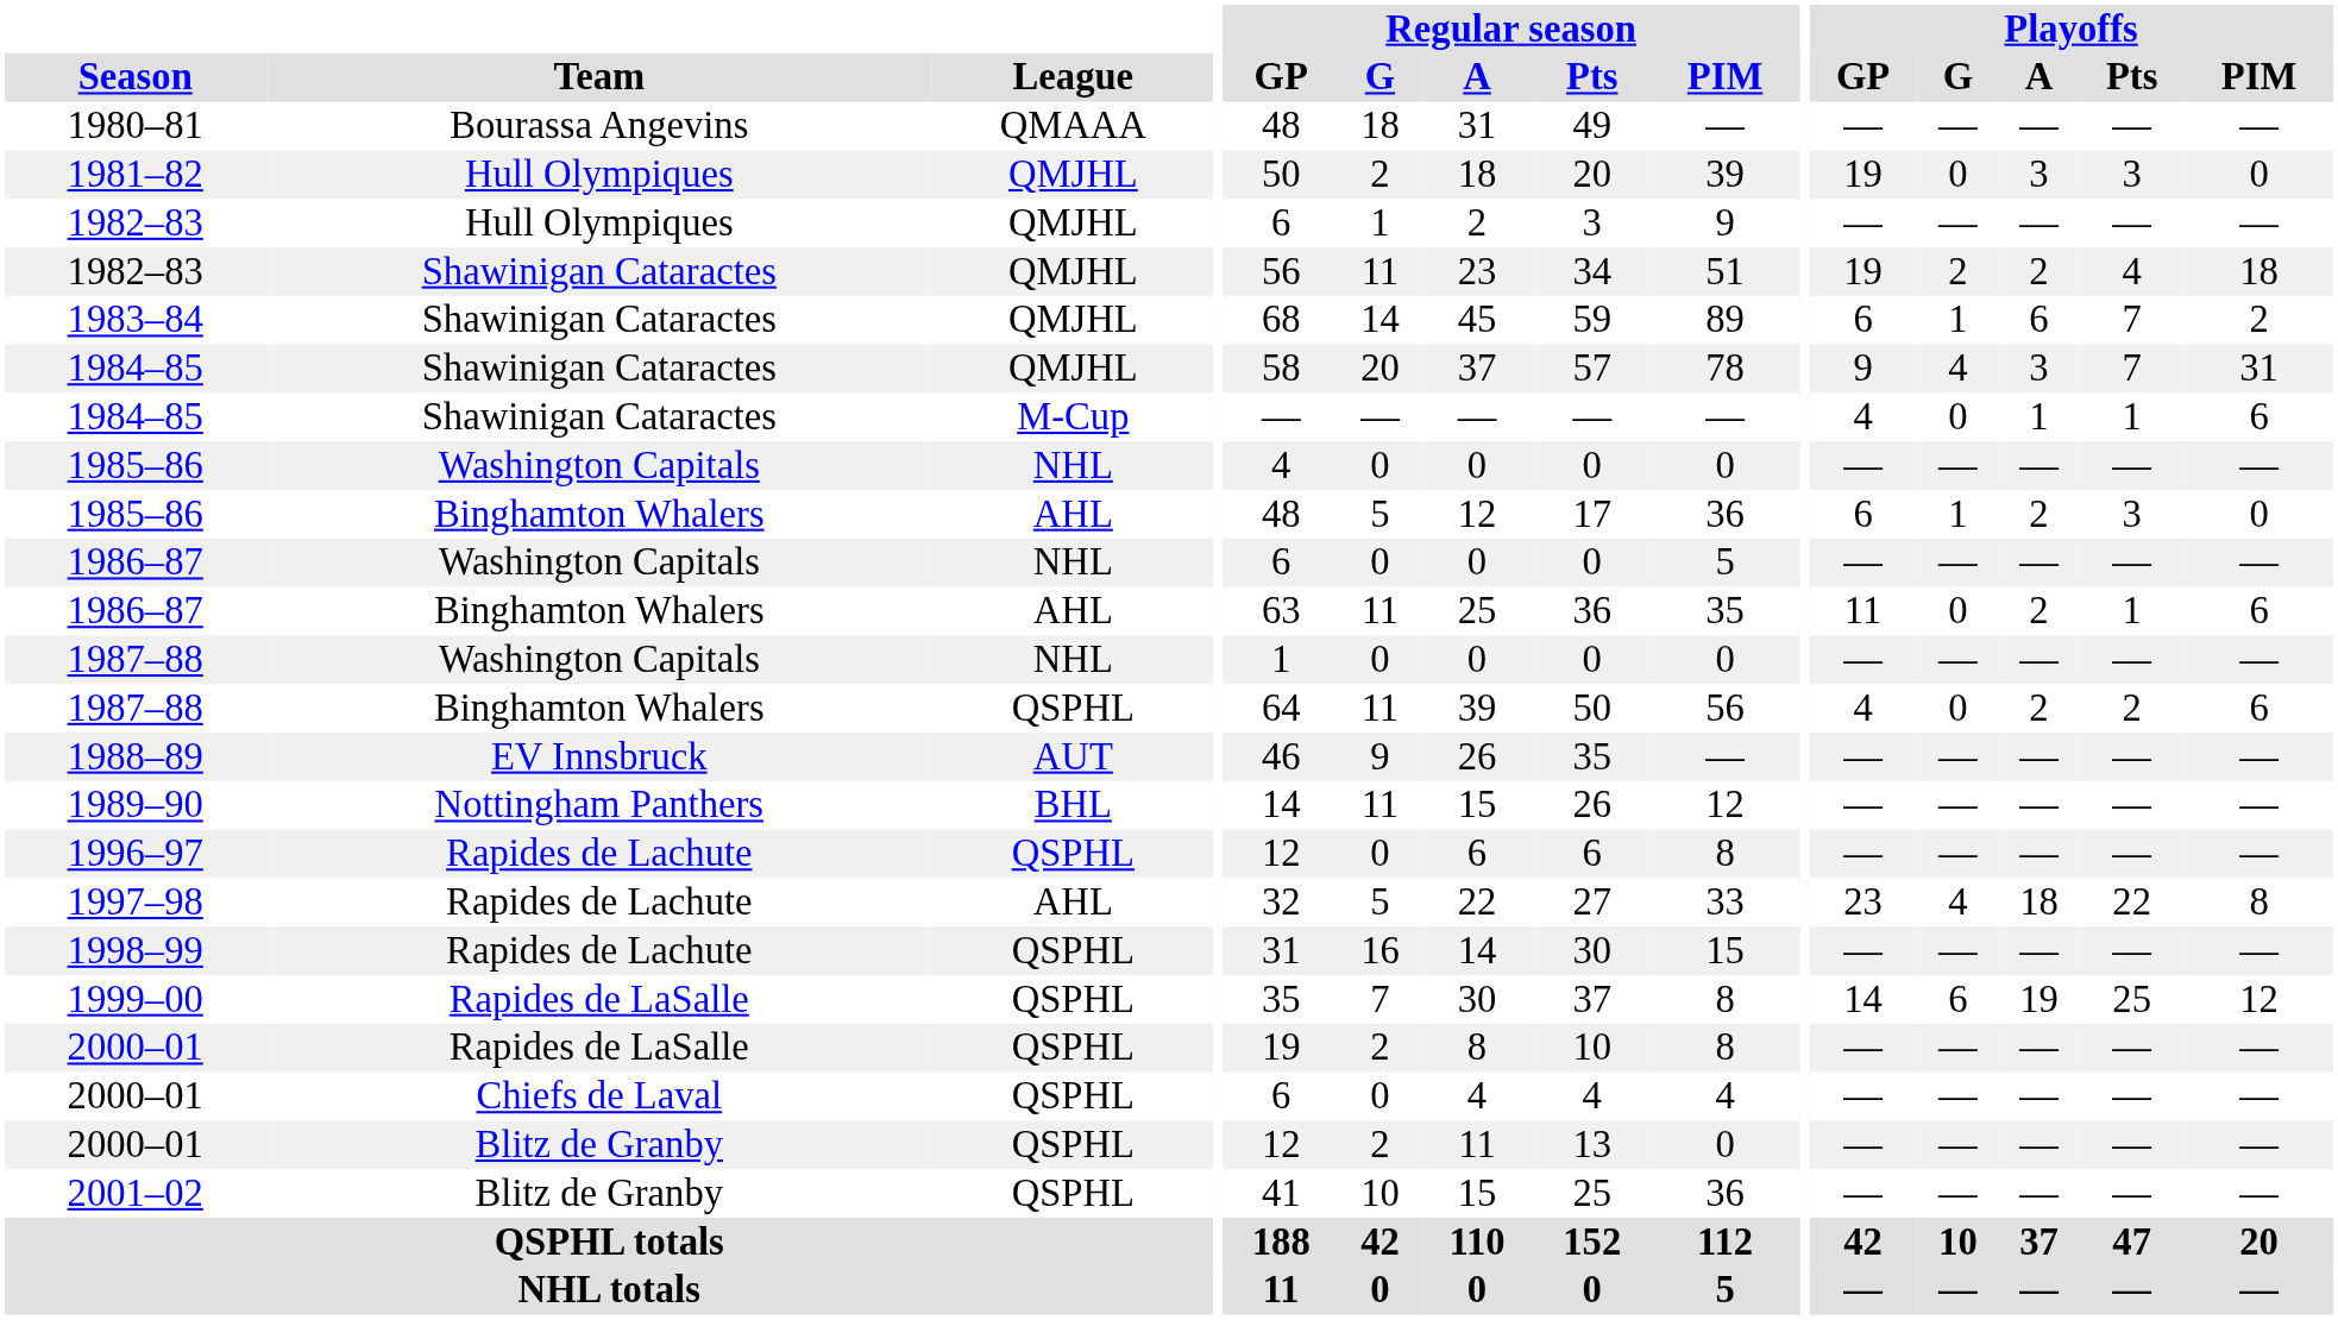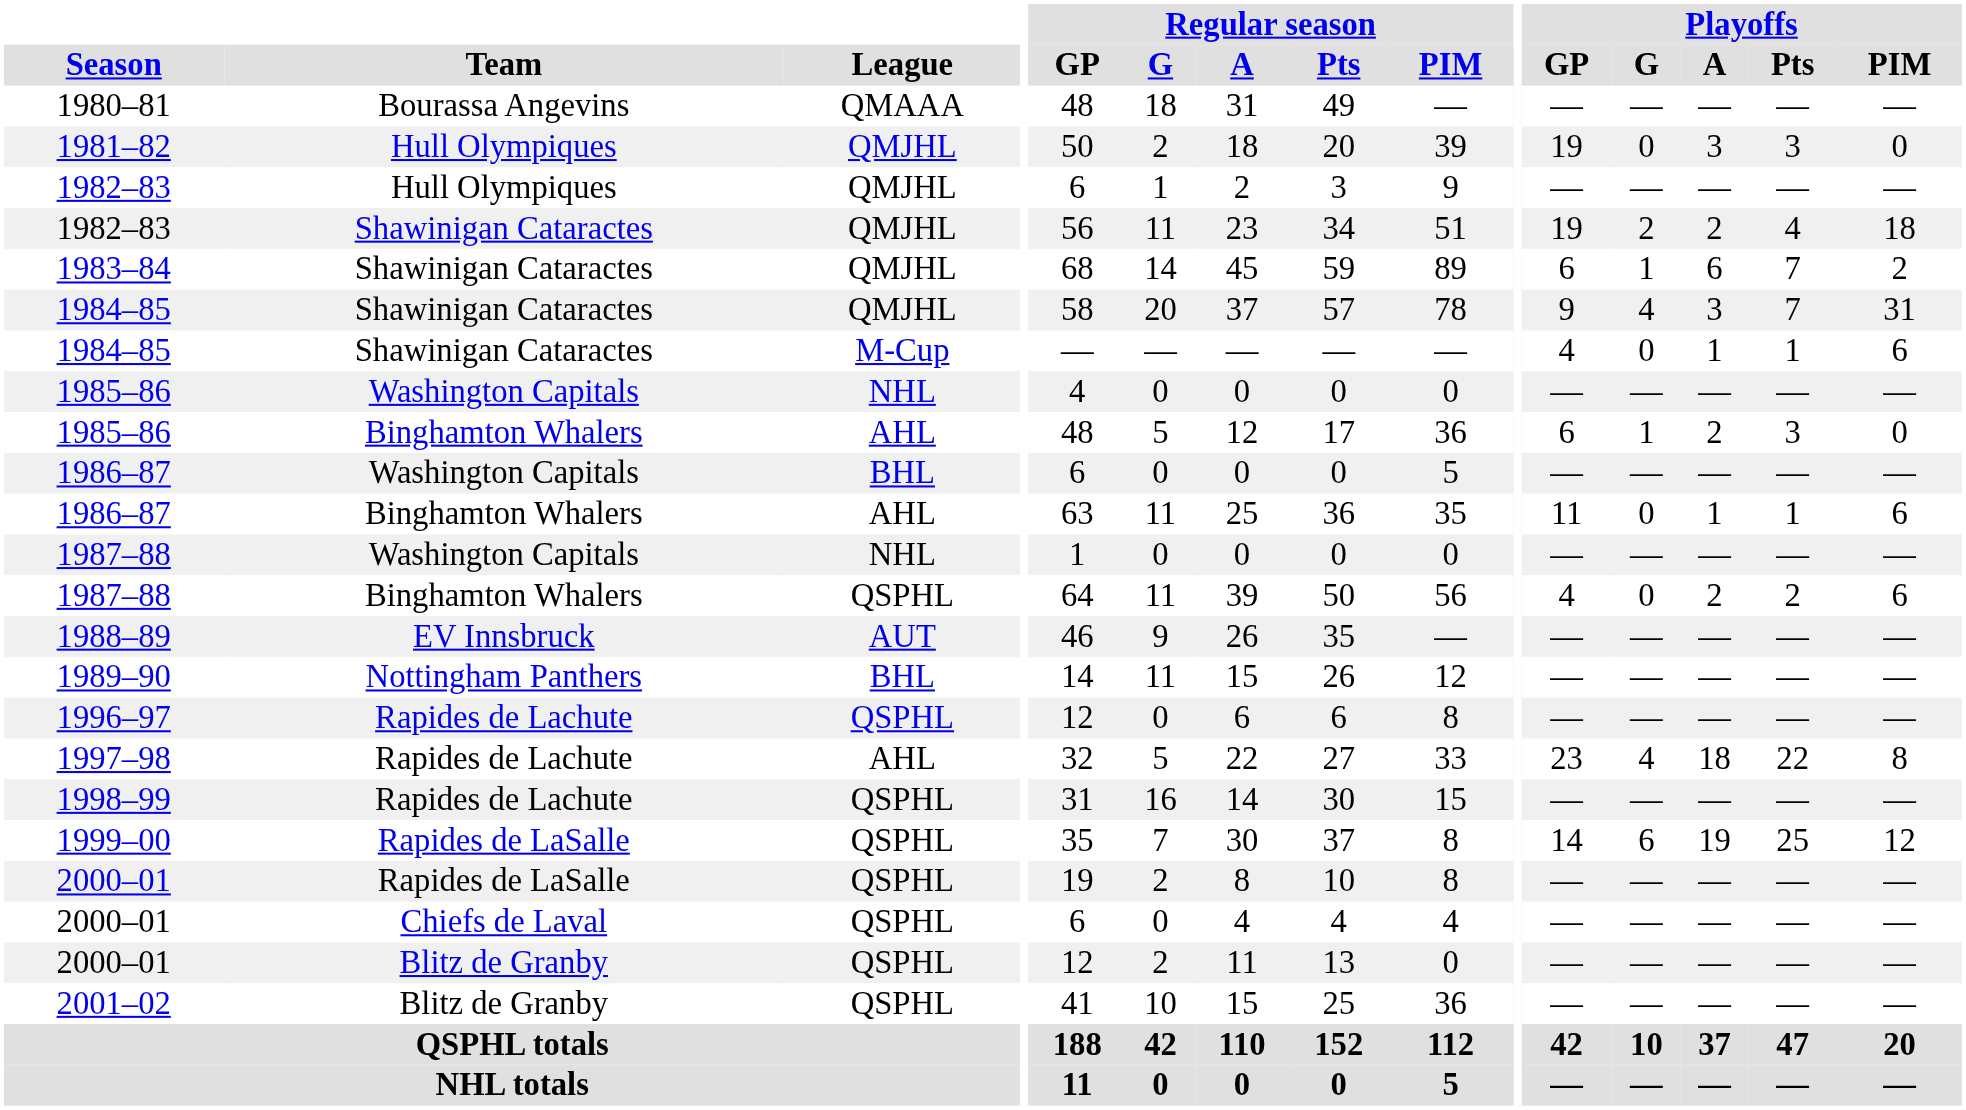1986–87 / Washington Capitals | League: NHL -> BHL
1986–87 / Binghamton Whalers | Playoffs / A: 2 -> 1
